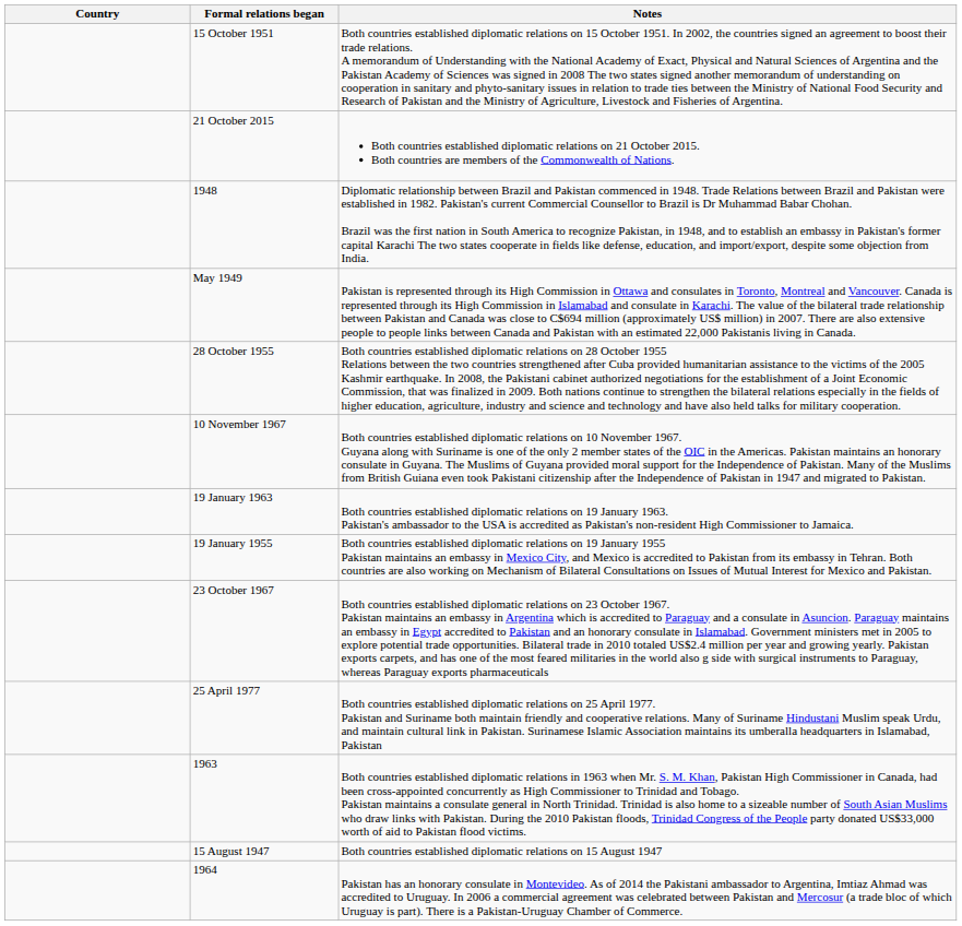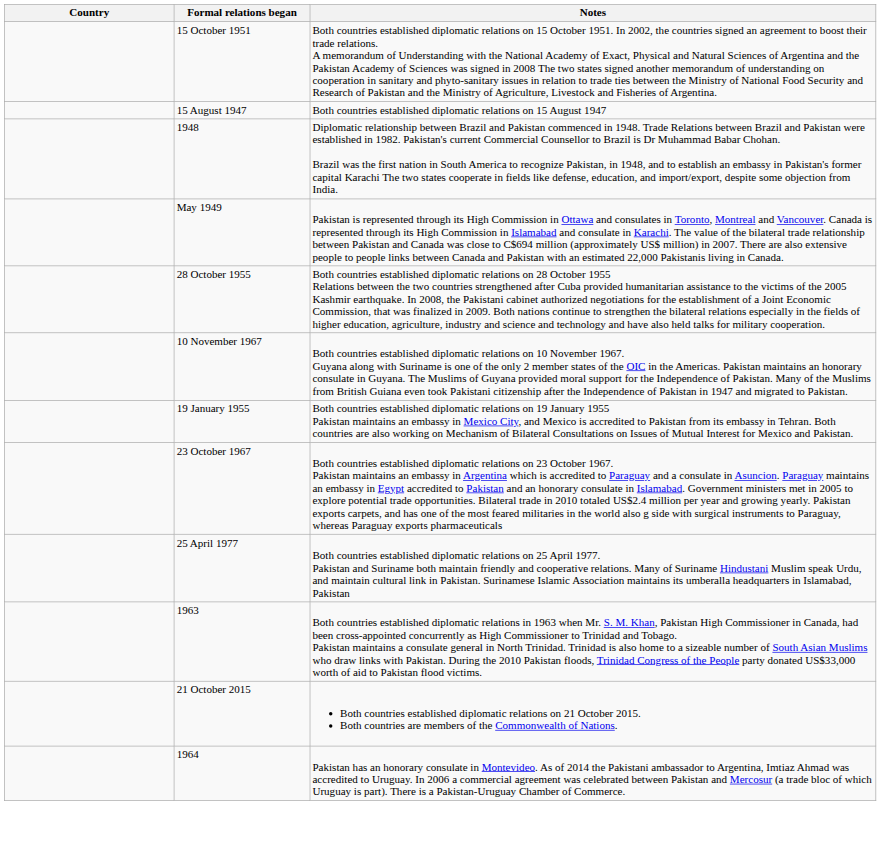rows swapped: 21 October 2015 <-> 15 August 1947
- row: 19 January 1963 | Both countries established diplomatic relations on 19 January 1963. Pakistan's ambassador to the USA is accredited as Pakistan's non-resident High Commissioner to Jamaica.
